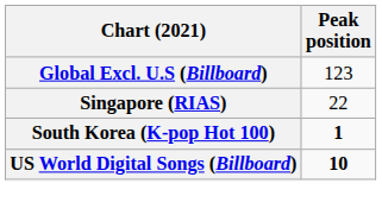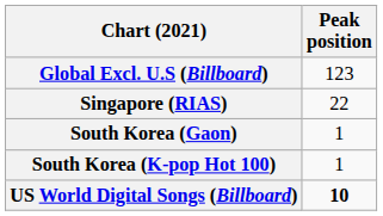+ row: South Korea (Gaon) | 1
South Korea (K-pop Hot 100) | Peak position: bold -> normal
